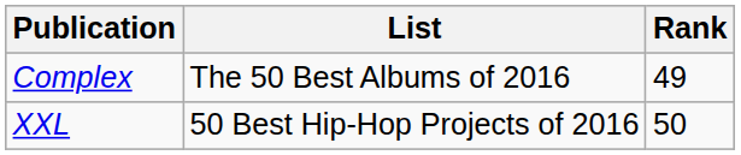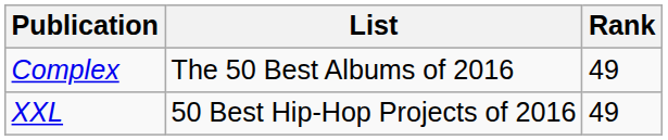XXL | Rank: 50 -> 49
